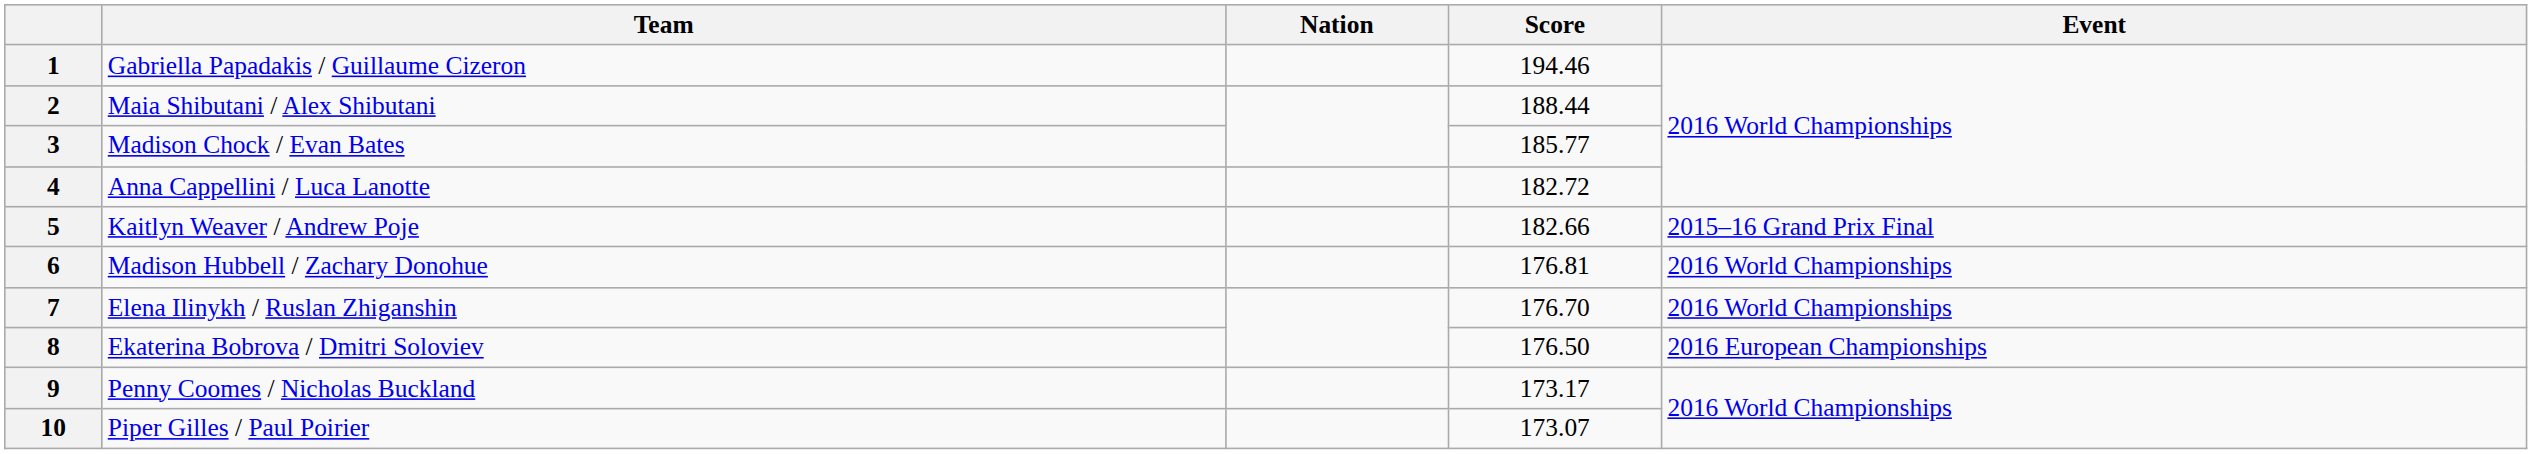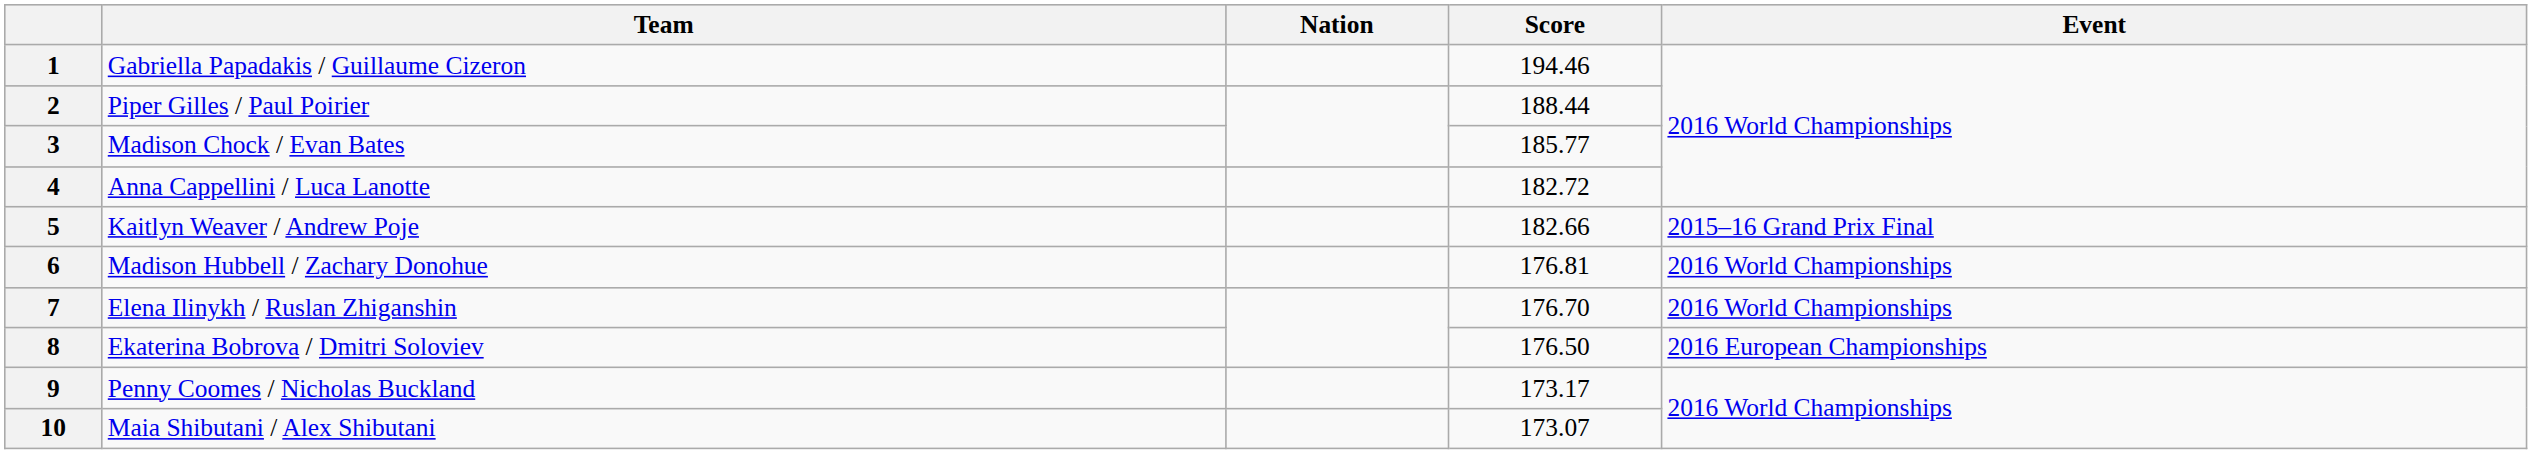2 | Team: Maia Shibutani / Alex Shibutani -> Piper Gilles / Paul Poirier
10 | Team: Piper Gilles / Paul Poirier -> Maia Shibutani / Alex Shibutani
